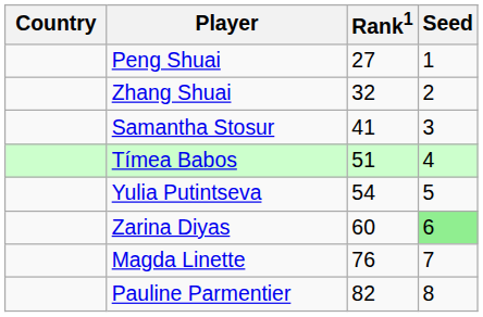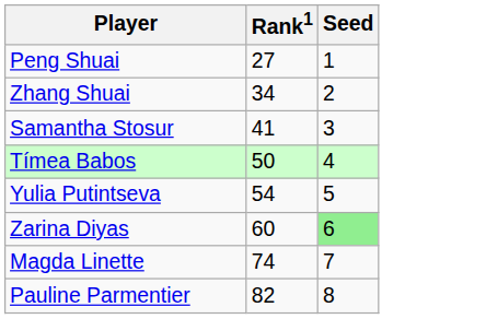- column: Country
Zhang Shuai | Rank1: 32 -> 34
Tímea Babos | Rank1: 51 -> 50
Magda Linette | Rank1: 76 -> 74
